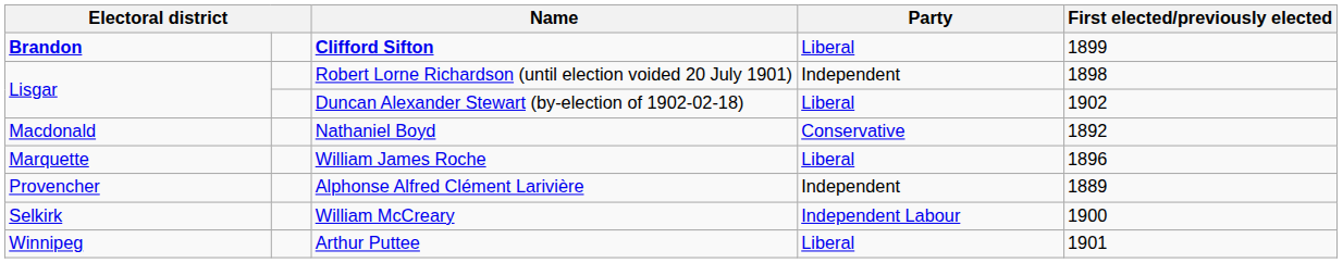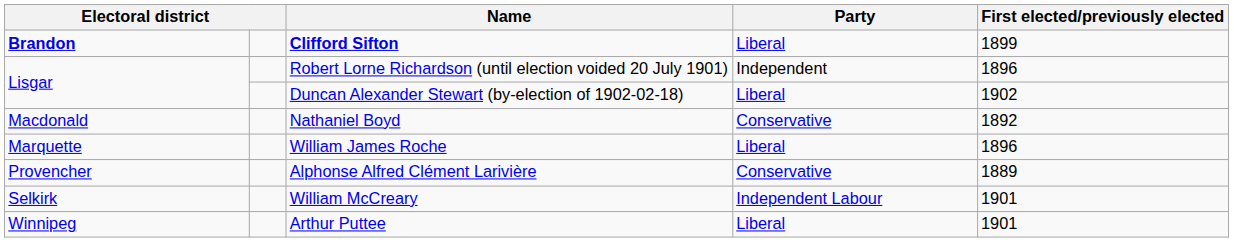Robert Lorne Richardson (until election voided 20 July 1901) | First elected/previously elected: 1898 -> 1896
Alphonse Alfred Clément Larivière | Party: Independent -> Conservative
William McCreary | First elected/previously elected: 1900 -> 1901
